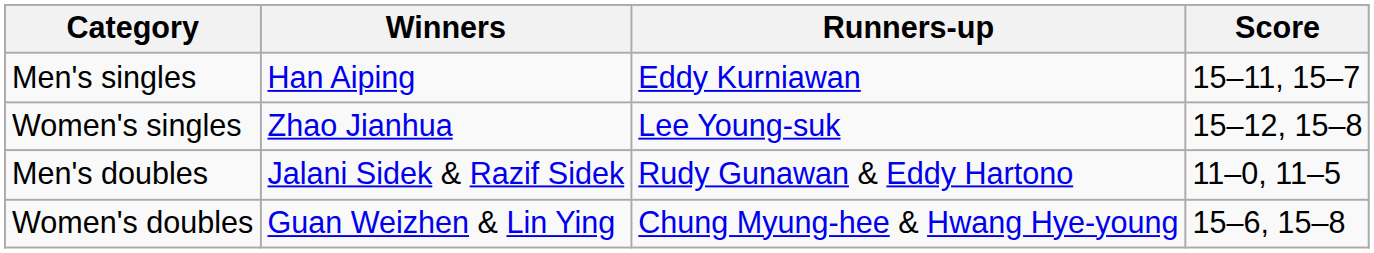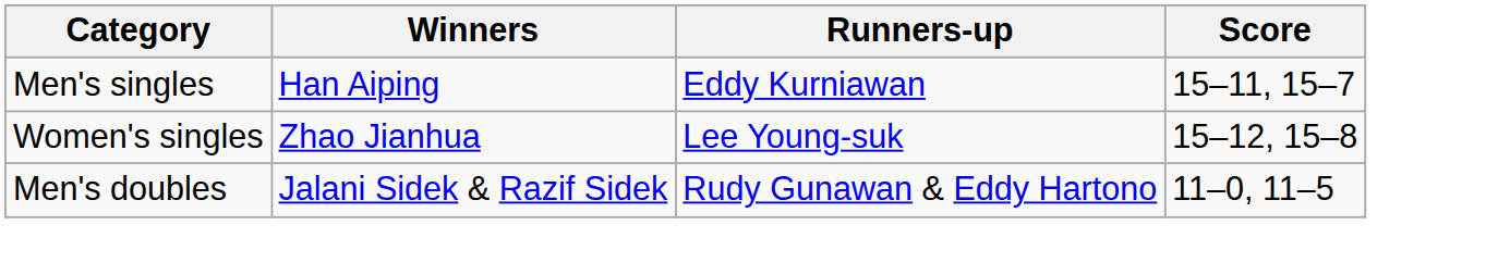- row: Women's doubles | Guan Weizhen & Lin Ying | Chung Myung-hee & Hwang Hye-young | 15–6, 15–8
